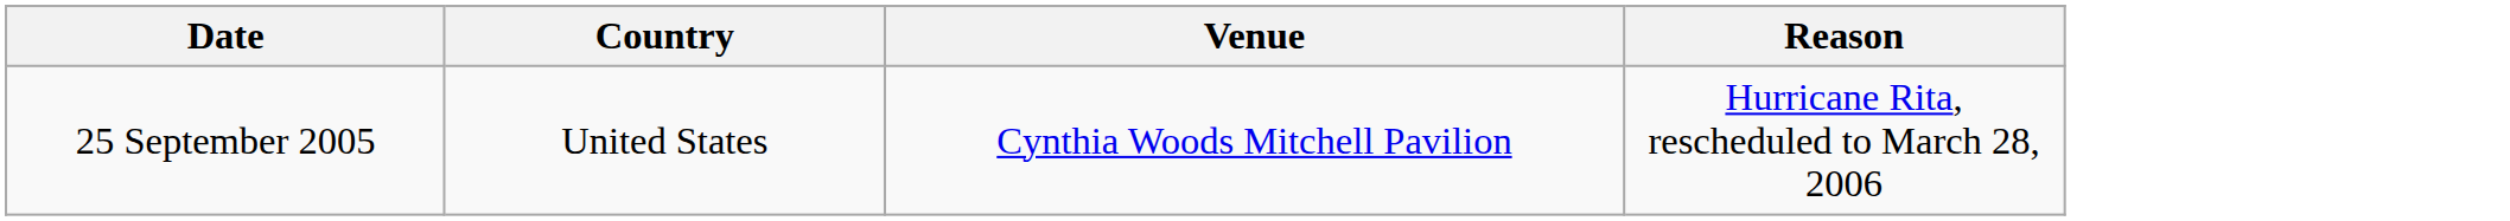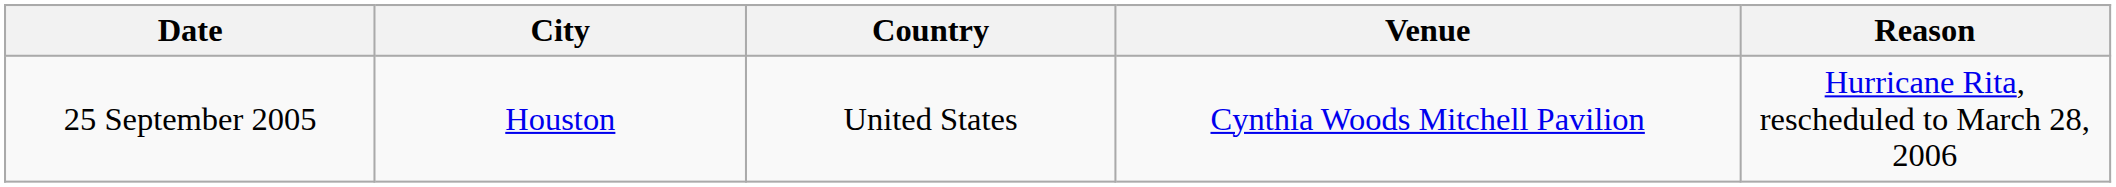+ column: City | Houston
